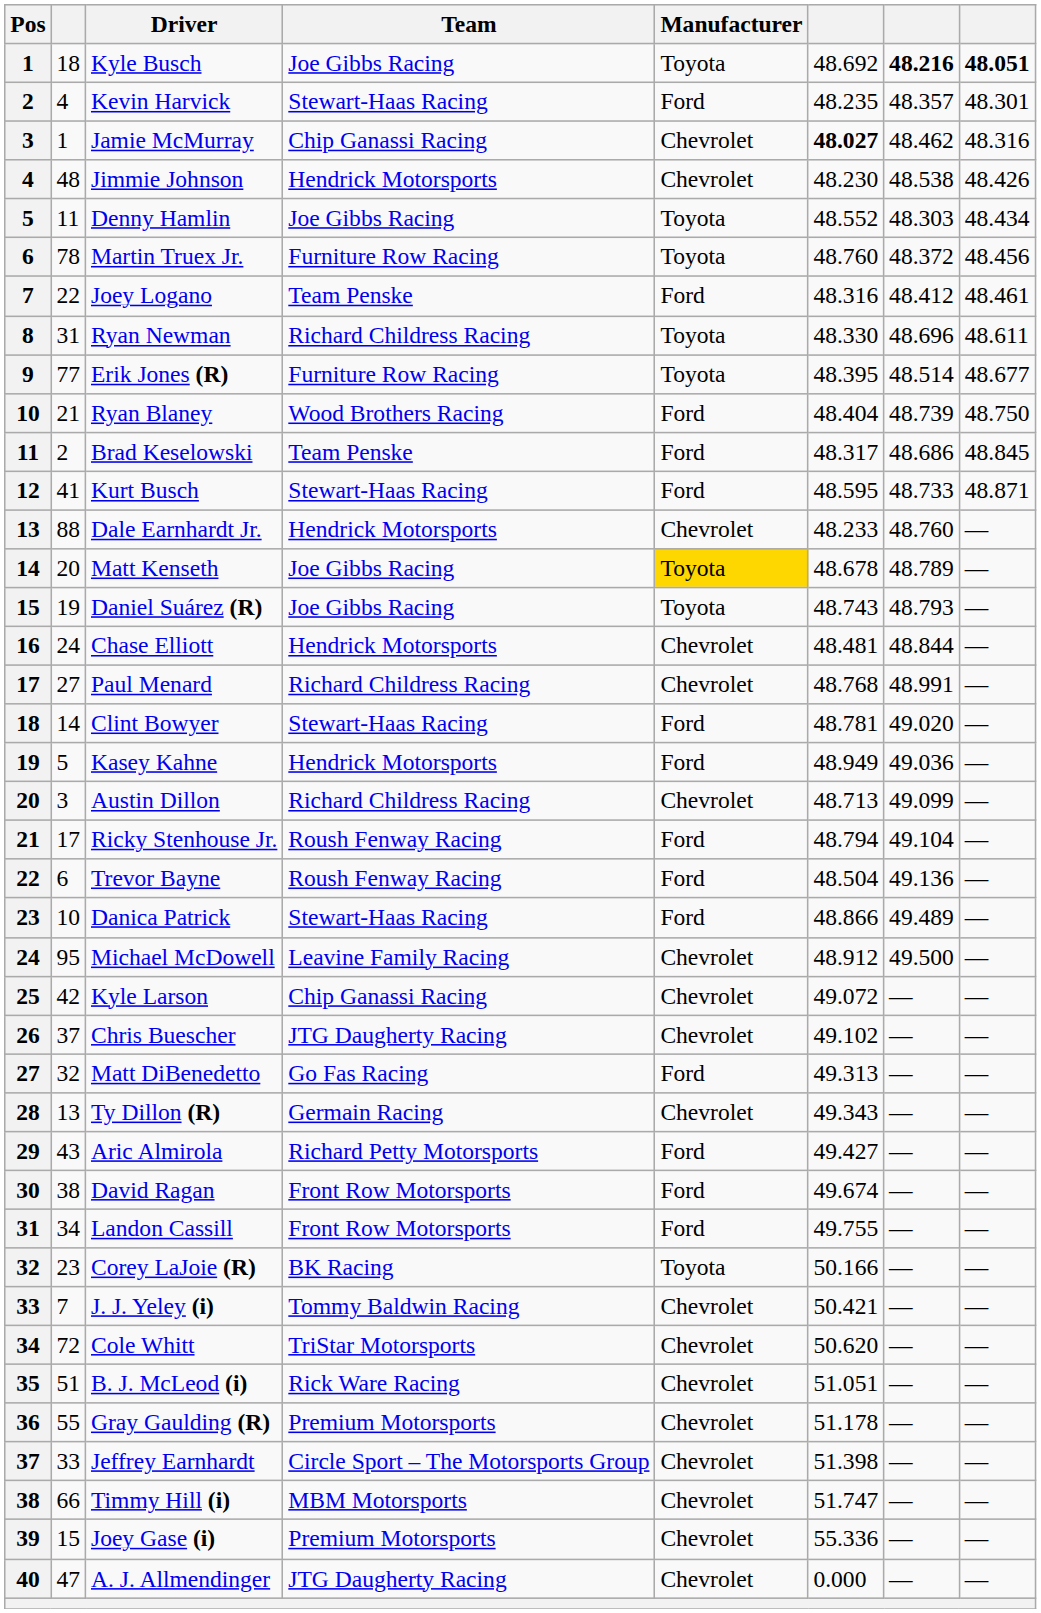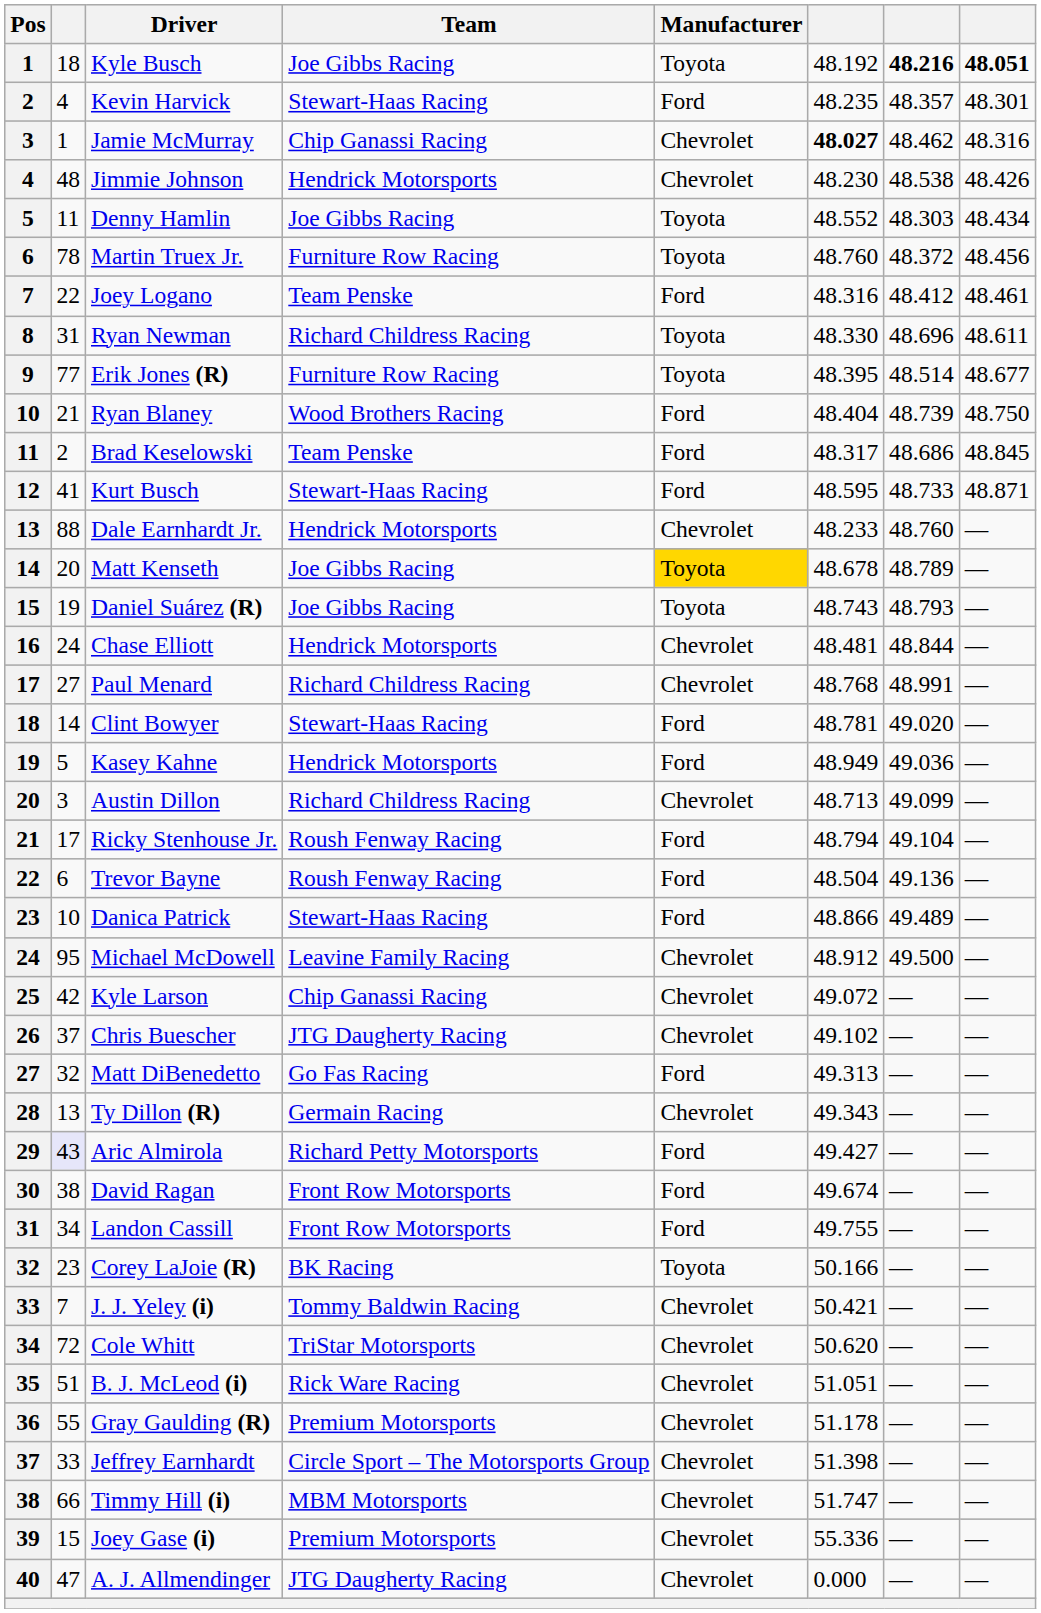Kyle Busch | column 6: 48.692 -> 48.192
Aric Almirola | column 2: no background -> lavender background
